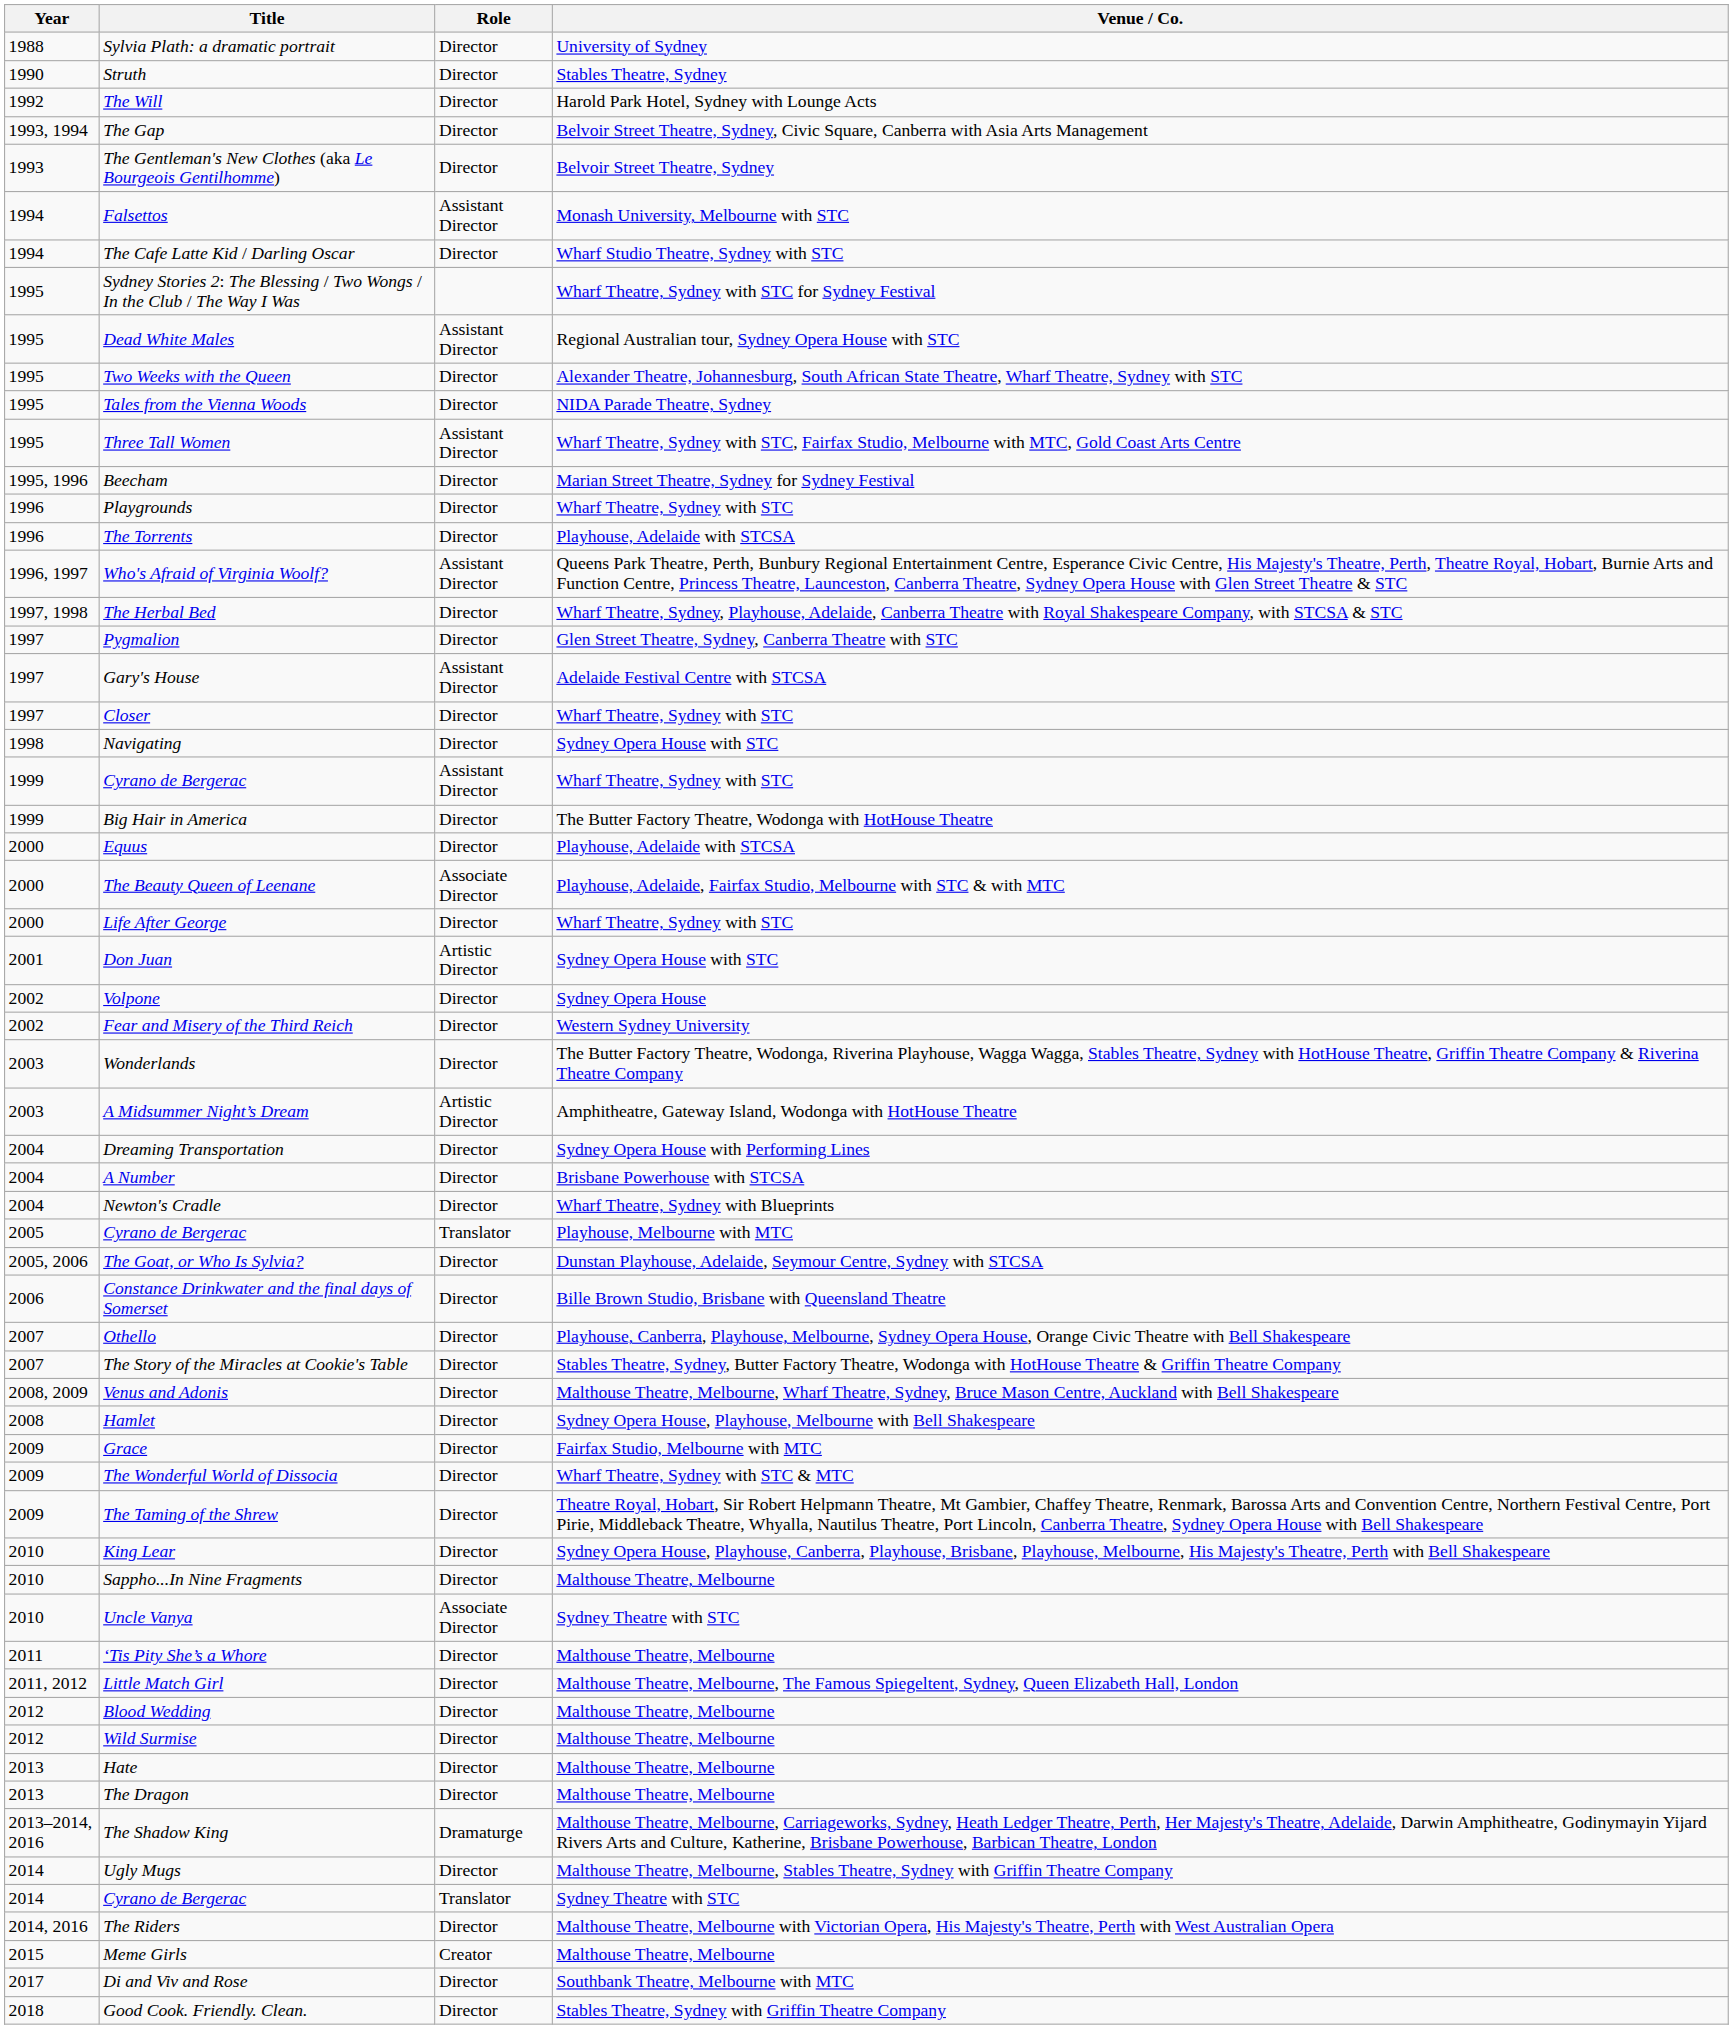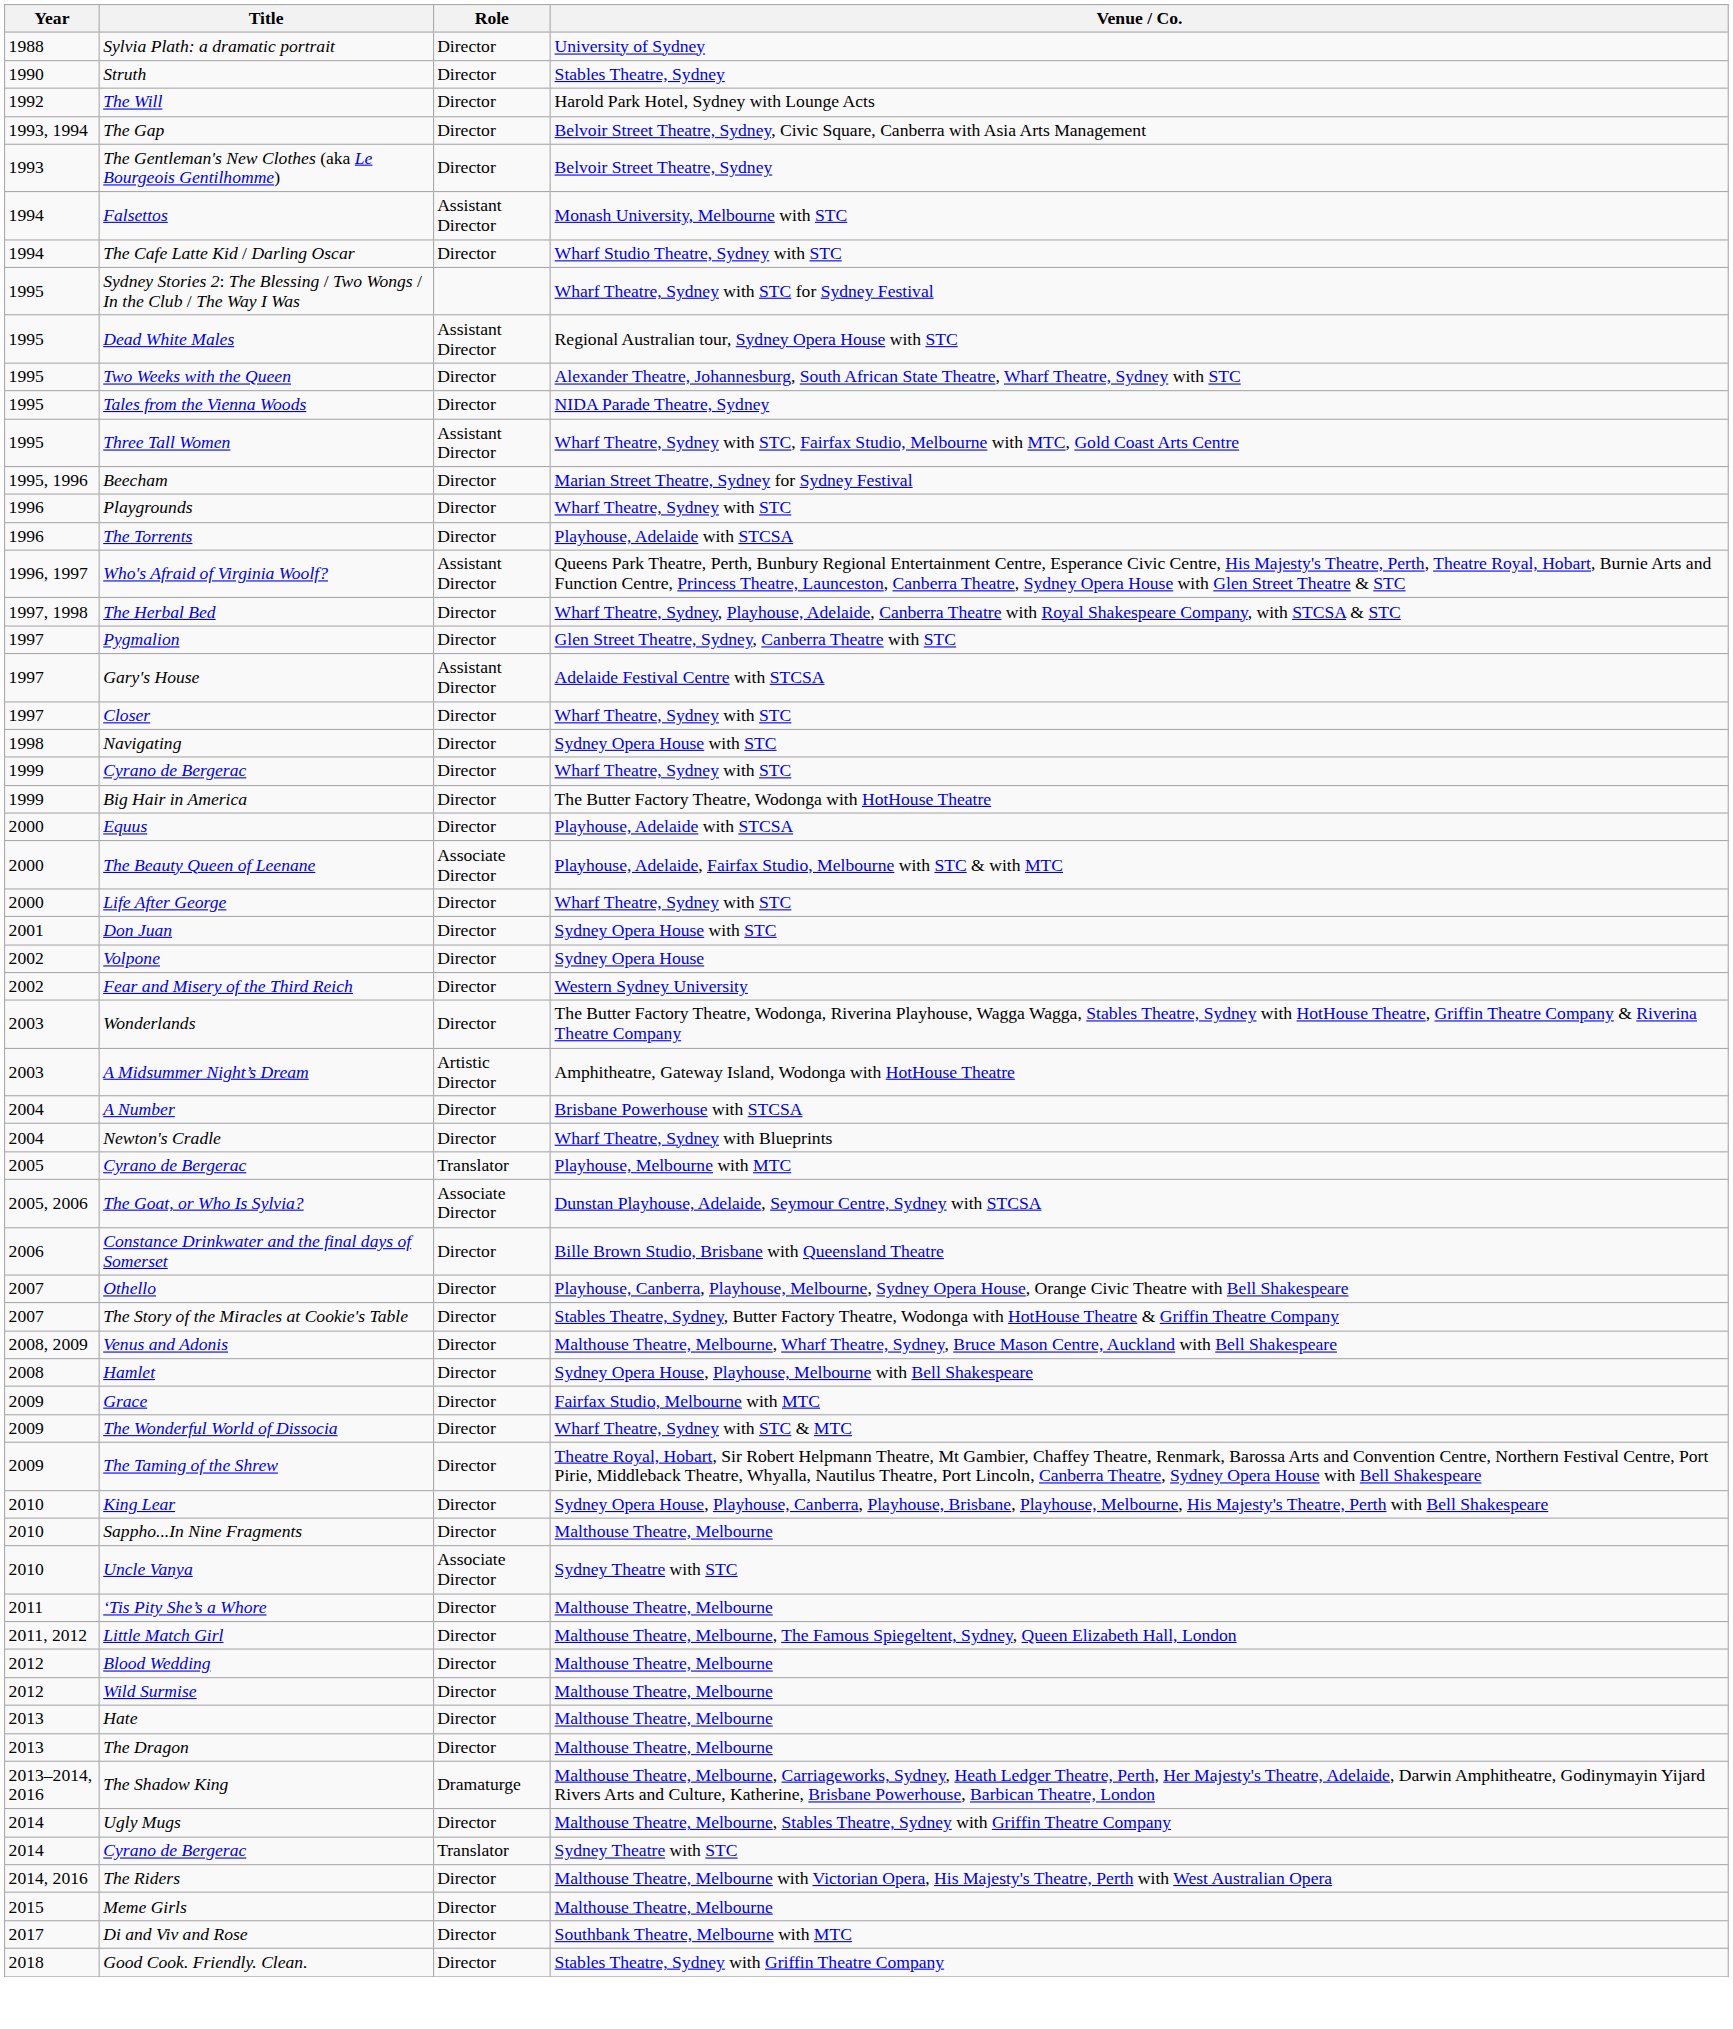Cyrano de Bergerac / Wharf Theatre, Sydney with STC | Role: Assistant Director -> Director
Don Juan | Role: Artistic Director -> Director
- row: 2004 | Dreaming Transportation | Director | Sydney Opera House with Performing Lines
The Goat, or Who Is Sylvia? | Role: Director -> Associate Director
Meme Girls | Role: Creator -> Director
